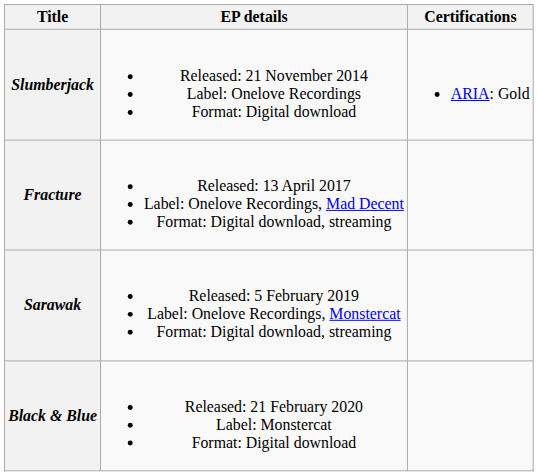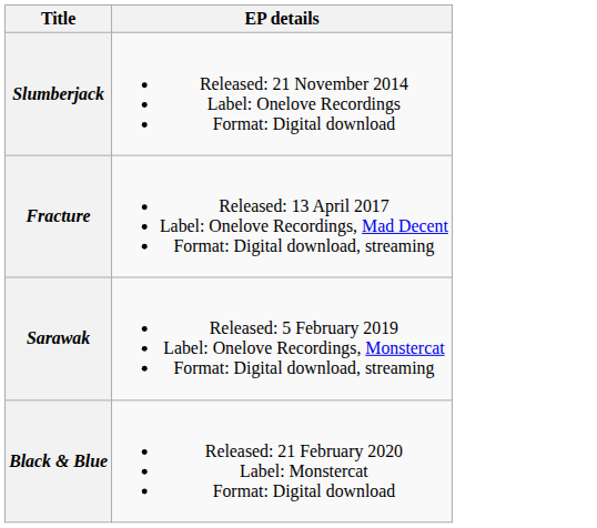- column: Certifications | ARIA: Gold
